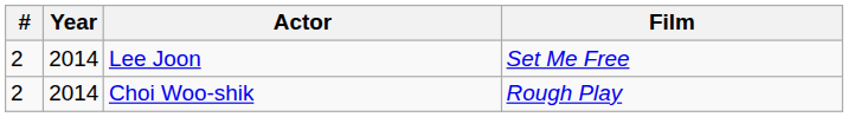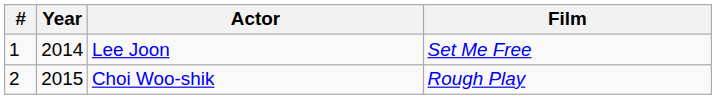Lee Joon | #: 2 -> 1
Choi Woo-shik | Year: 2014 -> 2015
